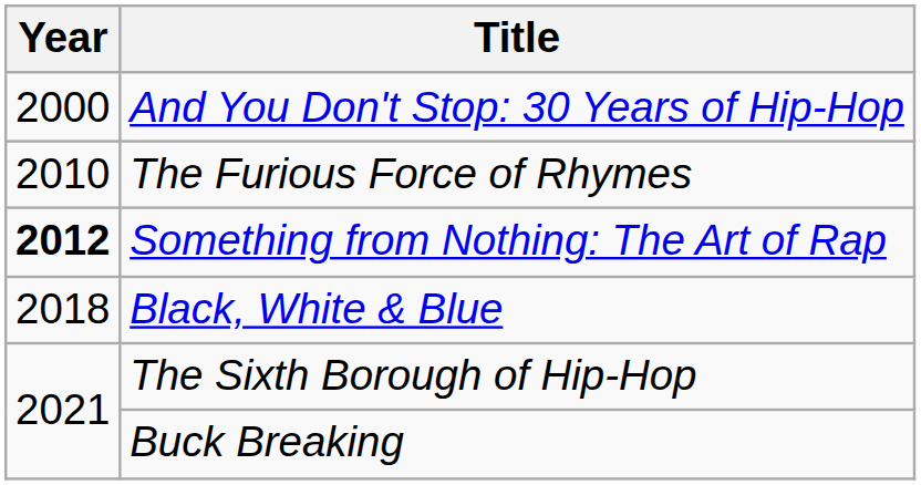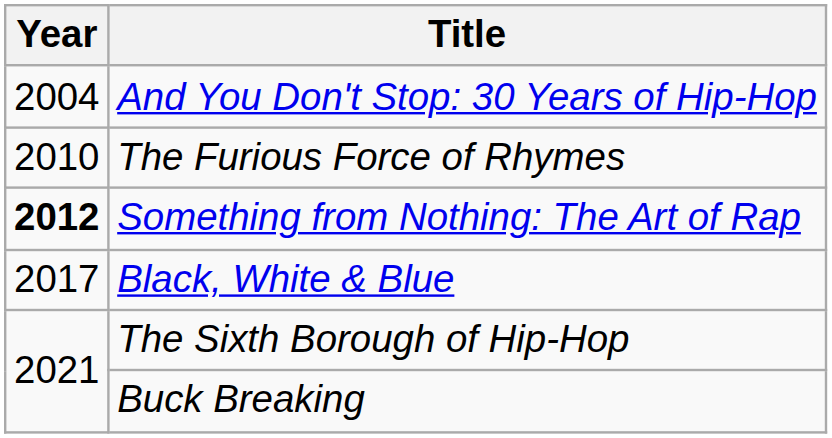And You Don't Stop: 30 Years of Hip-Hop | Year: 2000 -> 2004
Black, White & Blue | Year: 2018 -> 2017
